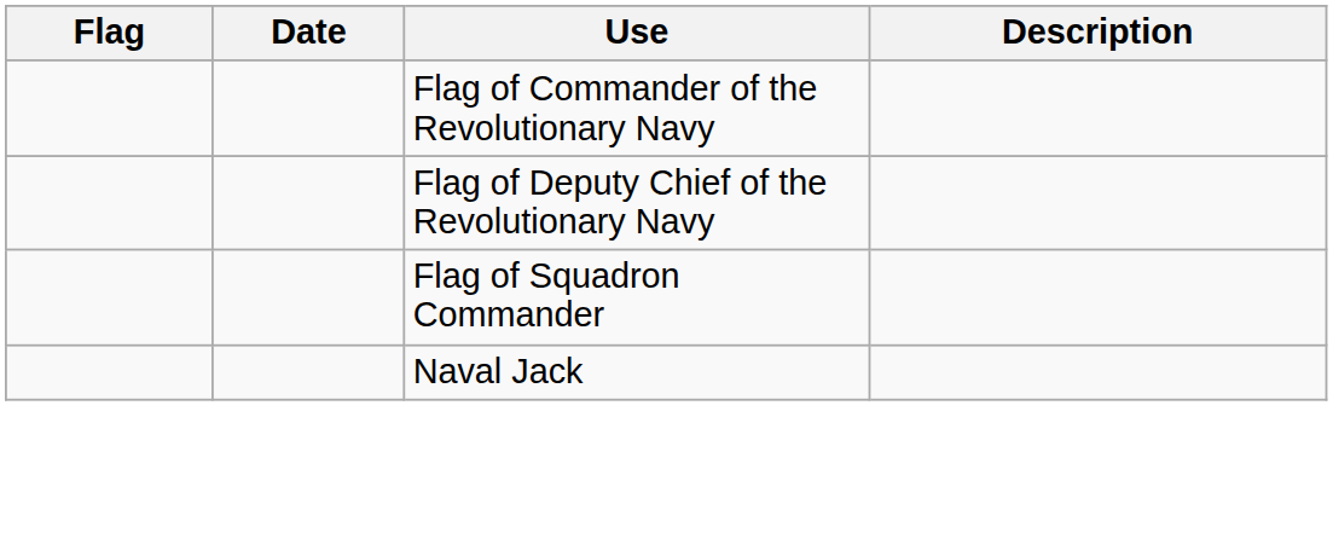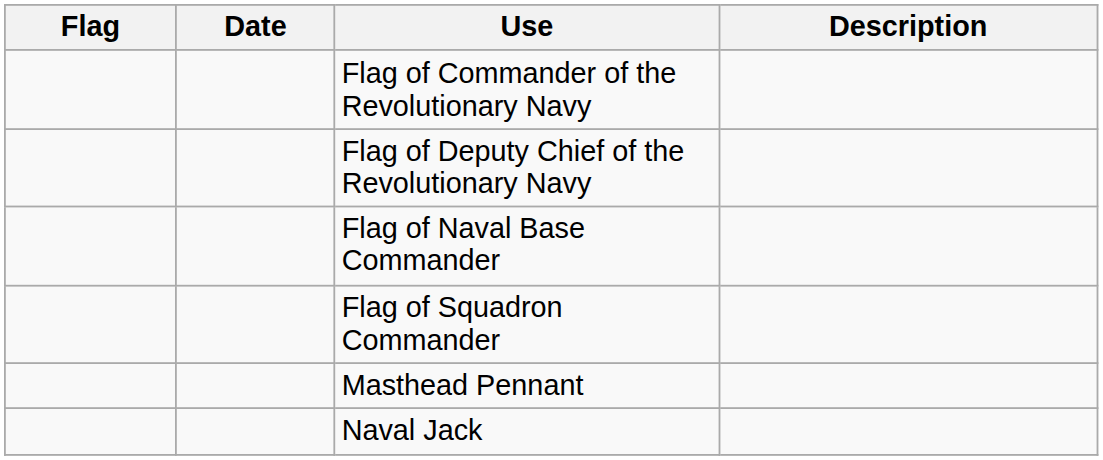+ row: Flag of Naval Base Commander
+ row: Masthead Pennant
